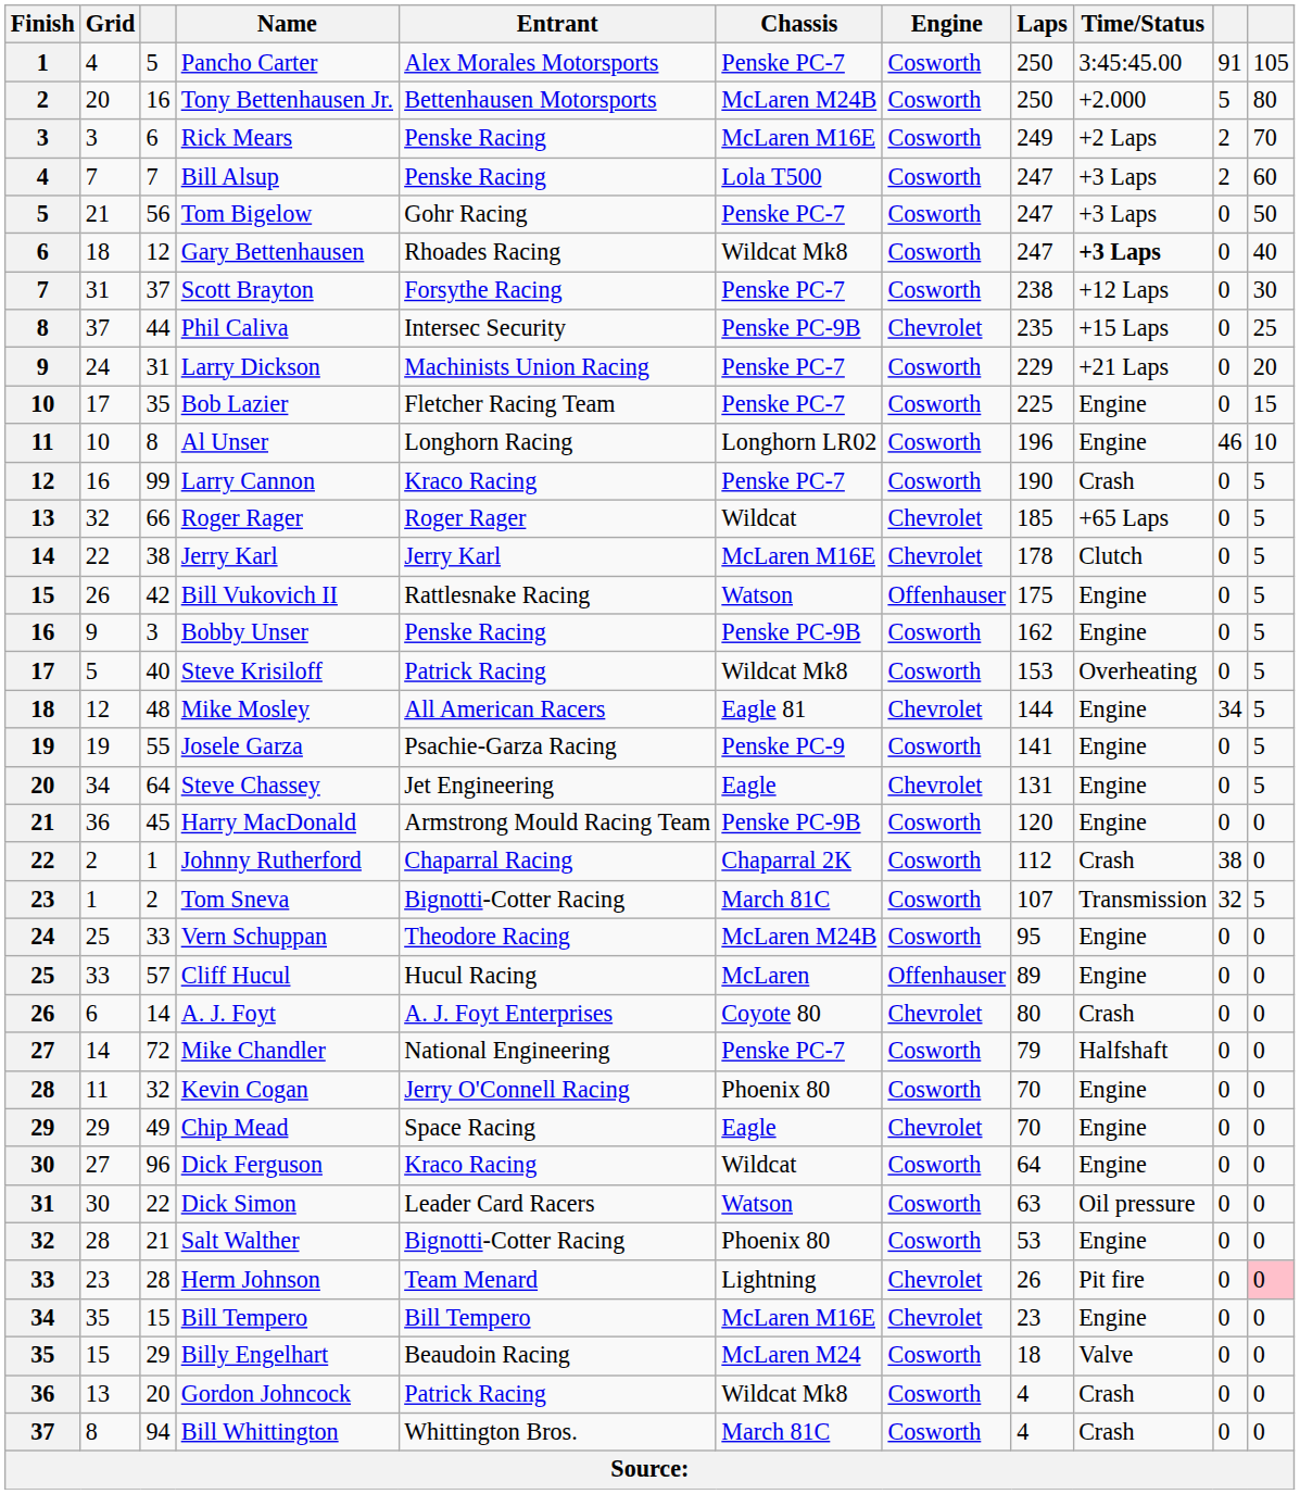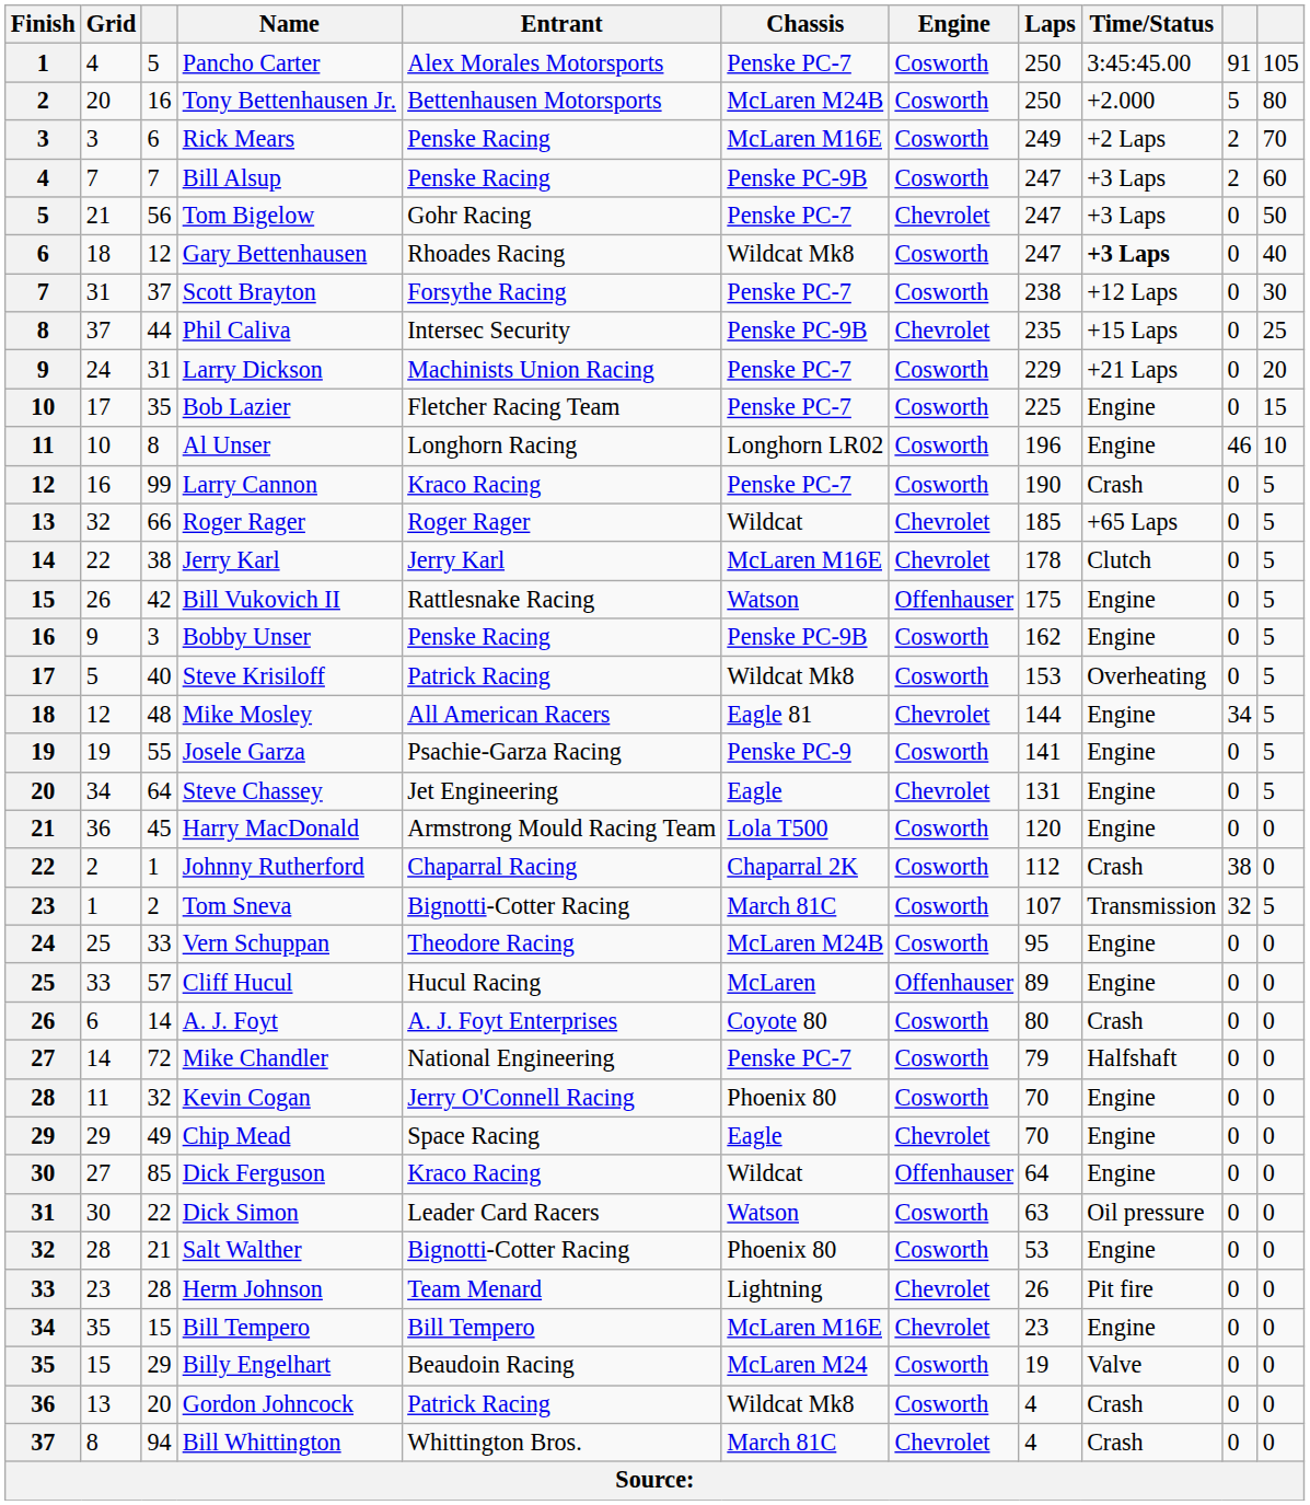Bill Alsup | Chassis: Lola T500 -> Penske PC-9B
Tom Bigelow | Engine: Cosworth -> Chevrolet
Harry MacDonald | Chassis: Penske PC-9B -> Lola T500
A. J. Foyt | Engine: Chevrolet -> Cosworth
Dick Ferguson | column 3: 96 -> 85
Dick Ferguson | Engine: Cosworth -> Offenhauser
Herm Johnson | column 11: pink background -> no background
Billy Engelhart | Laps: 18 -> 19
Bill Whittington | Engine: Cosworth -> Chevrolet
